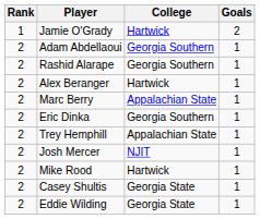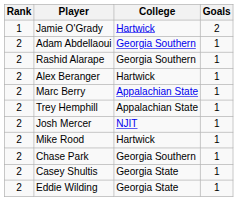- row: 2 | Eric Dinka | Georgia Southern | 1
+ row: 2 | Chase Park | Georgia Southern | 1
